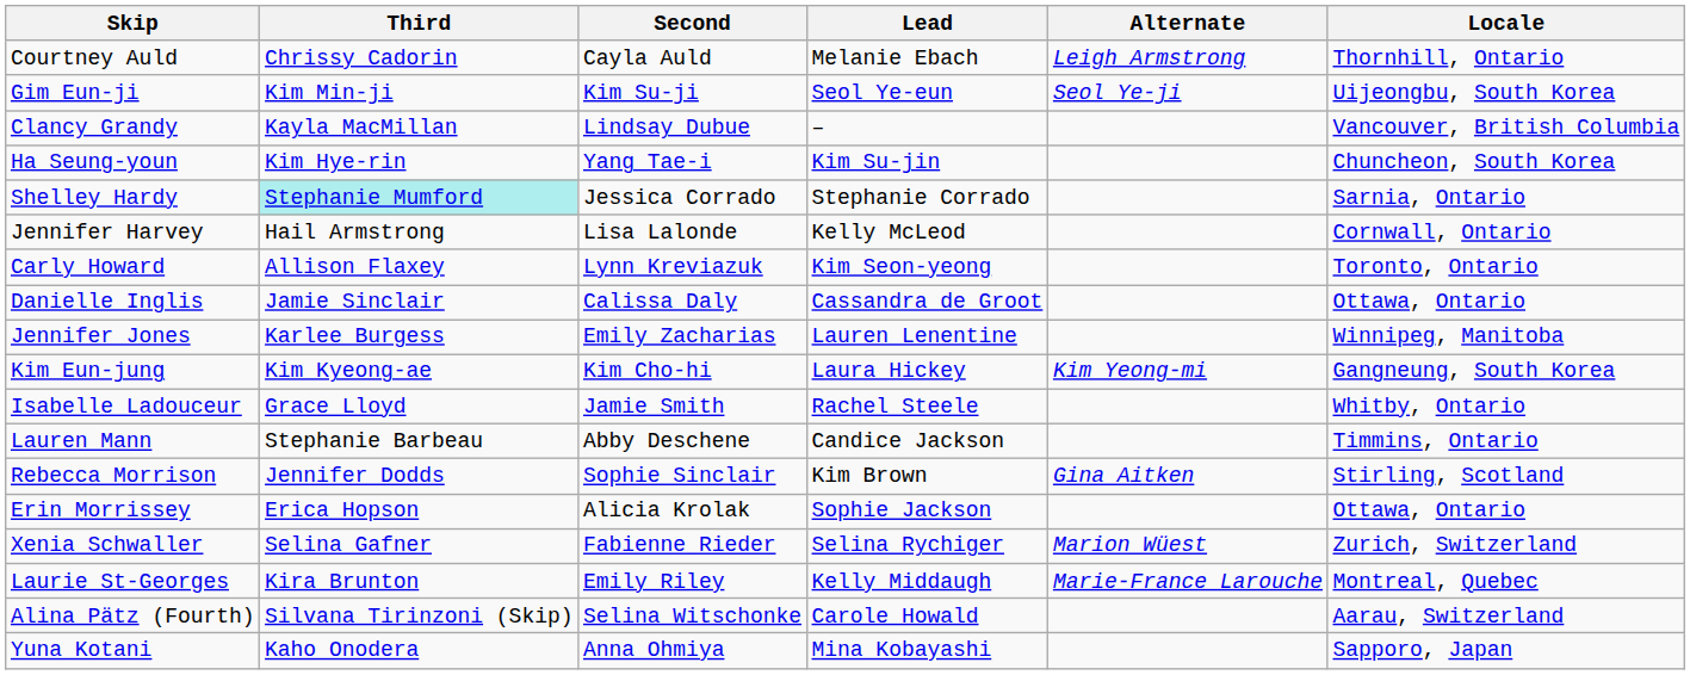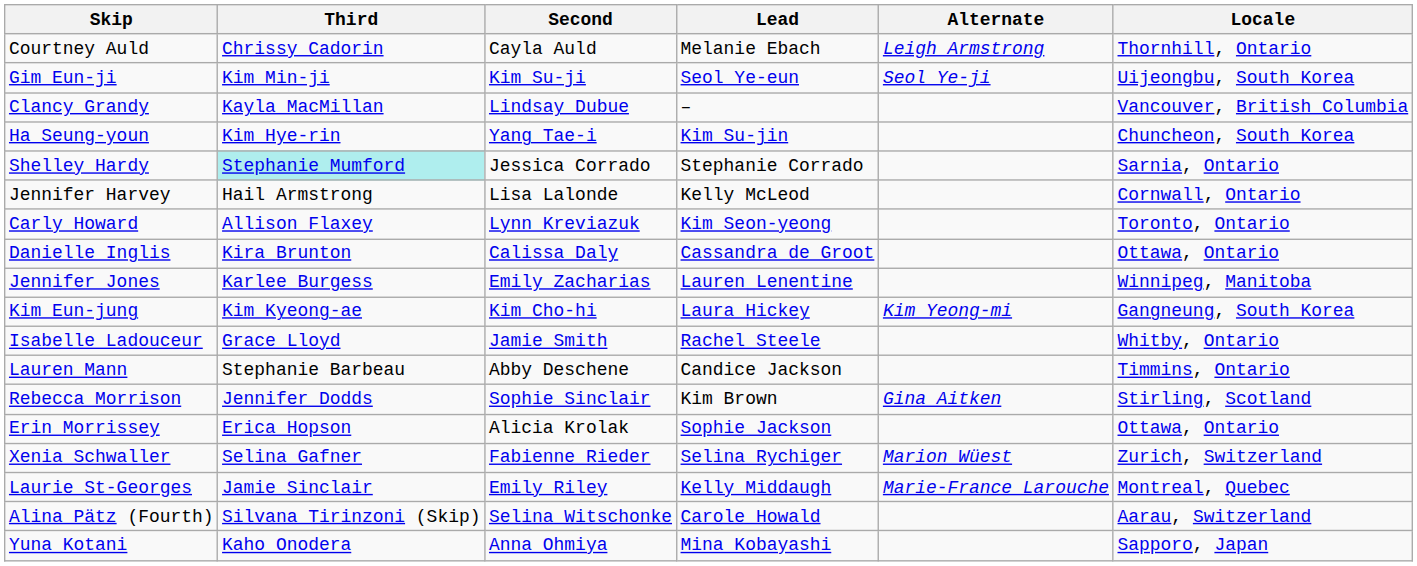Danielle Inglis | Third: Jamie Sinclair -> Kira Brunton
Laurie St-Georges | Third: Kira Brunton -> Jamie Sinclair
